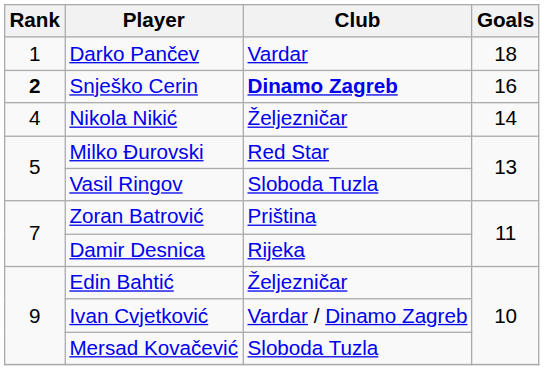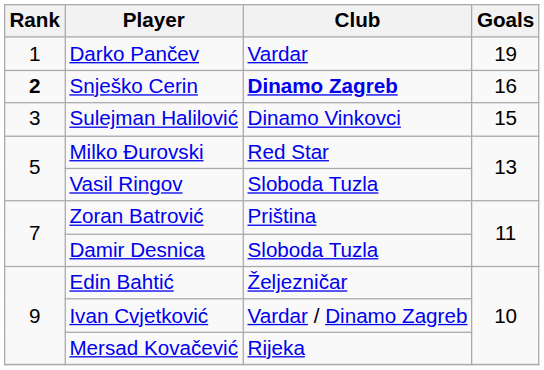Darko Pančev | Goals: 18 -> 19
+ row: 3 | Sulejman Halilović | Dinamo Vinkovci | 15
- row: 4 | Nikola Nikić | Željezničar | 14
Damir Desnica | Club: Rijeka -> Sloboda Tuzla
Mersad Kovačević | Club: Sloboda Tuzla -> Rijeka
